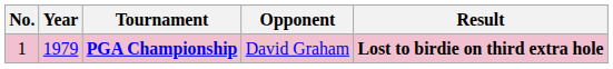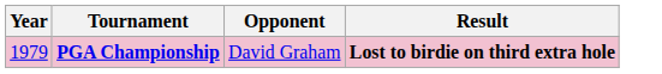- column: No. | 1
